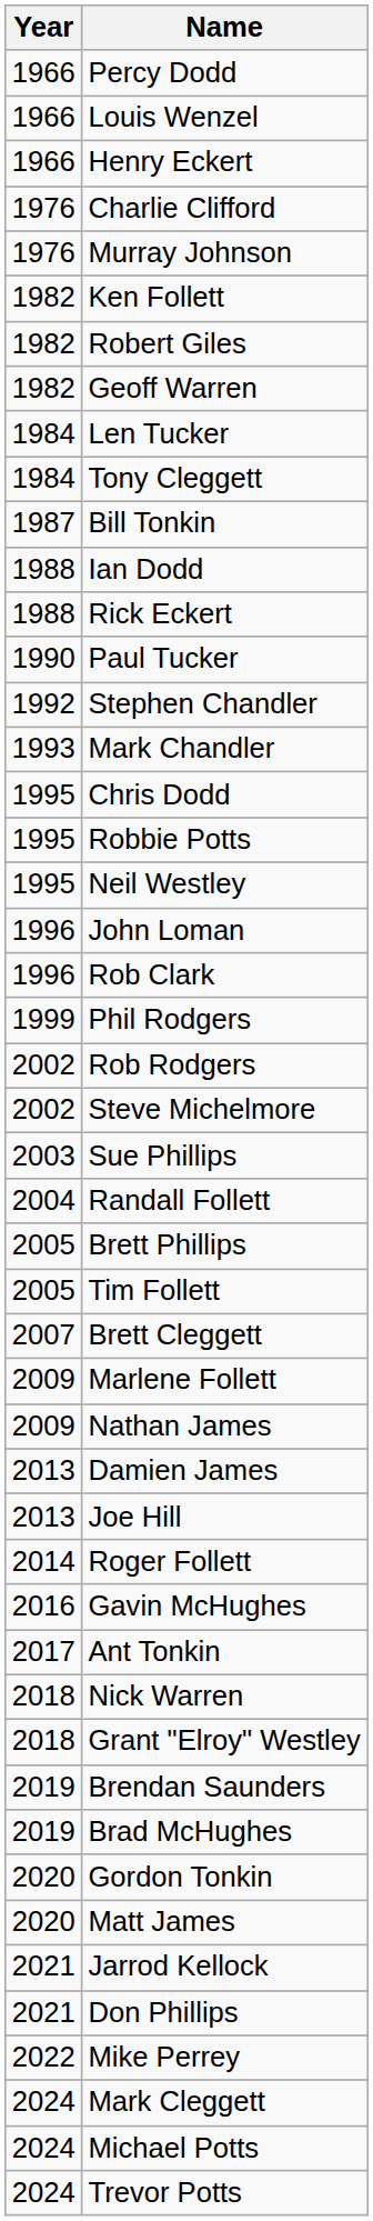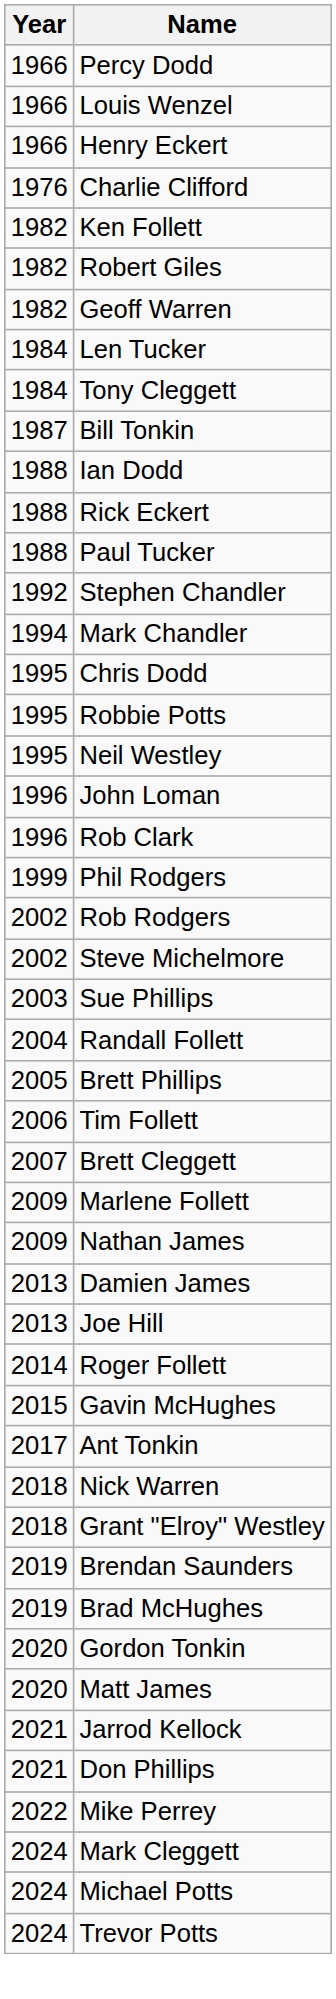- row: 1976 | Murray Johnson
Paul Tucker | Year: 1990 -> 1988
Mark Chandler | Year: 1993 -> 1994
Tim Follett | Year: 2005 -> 2006
Gavin McHughes | Year: 2016 -> 2015
